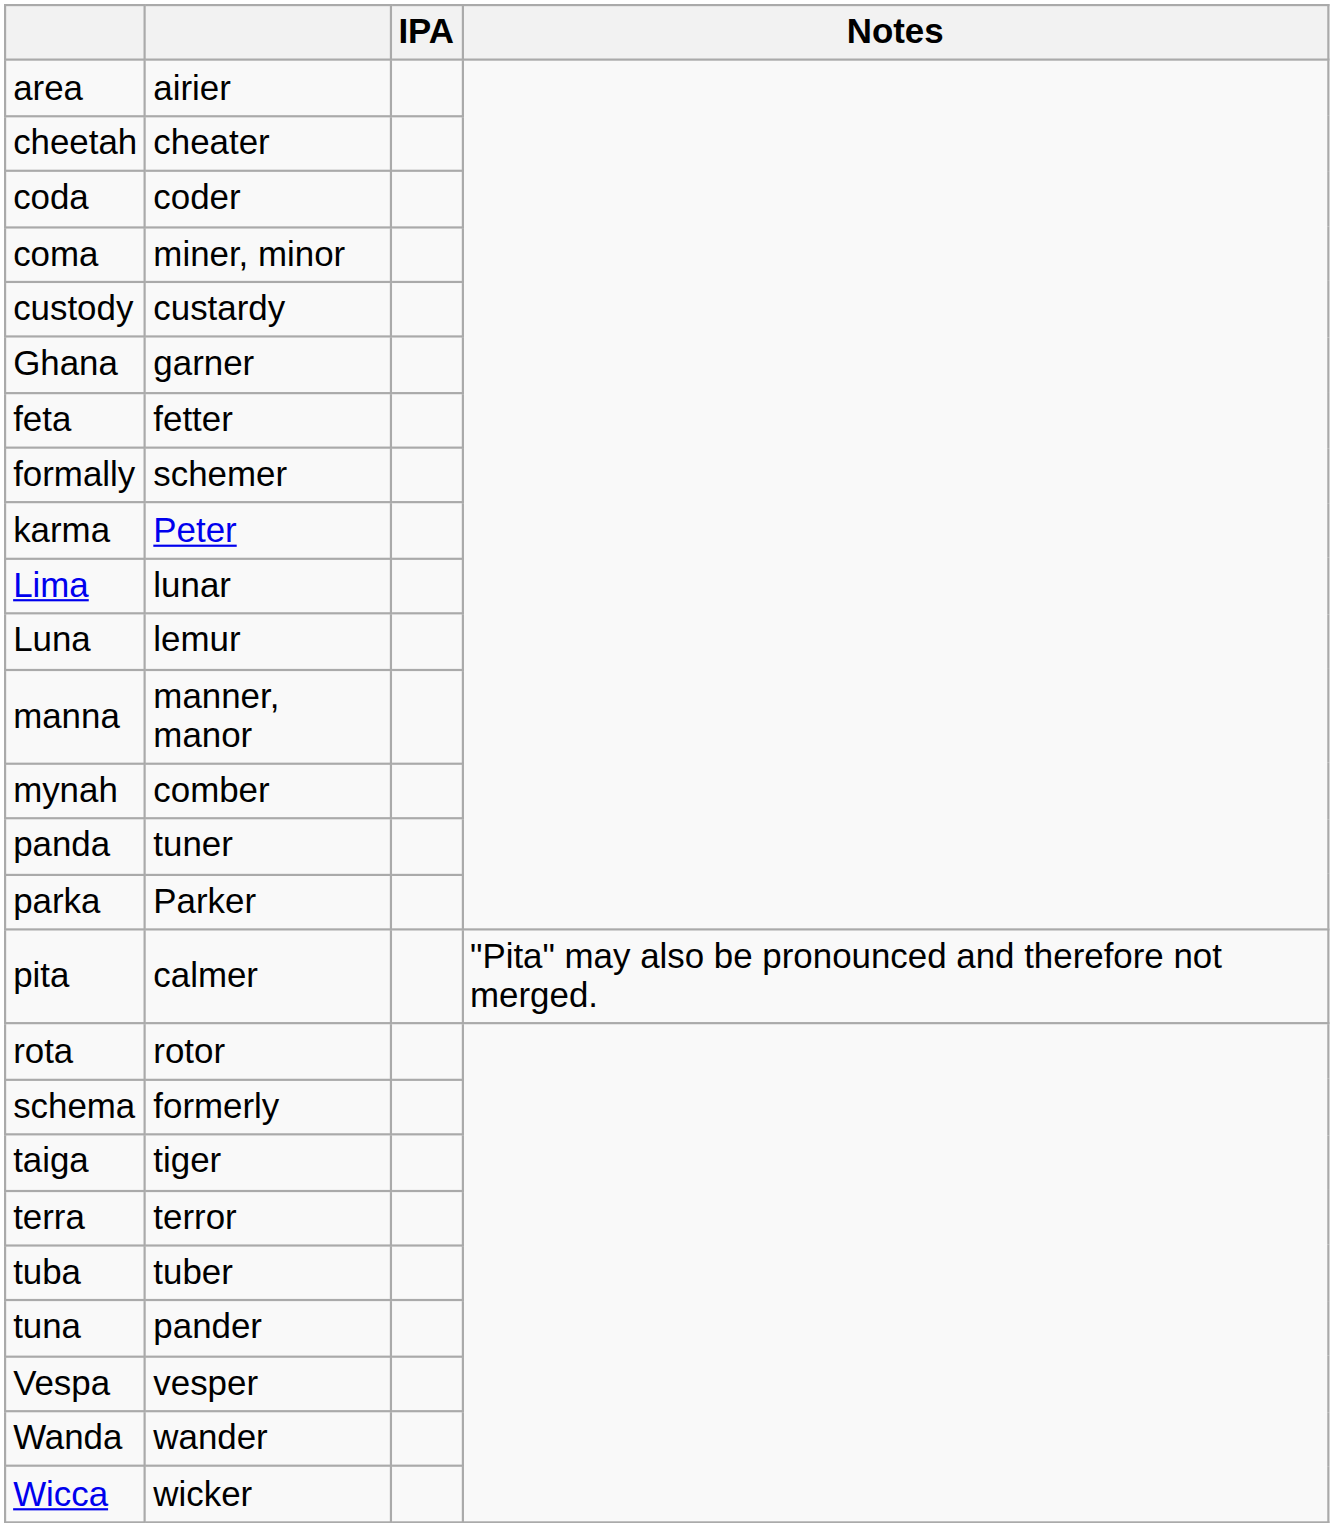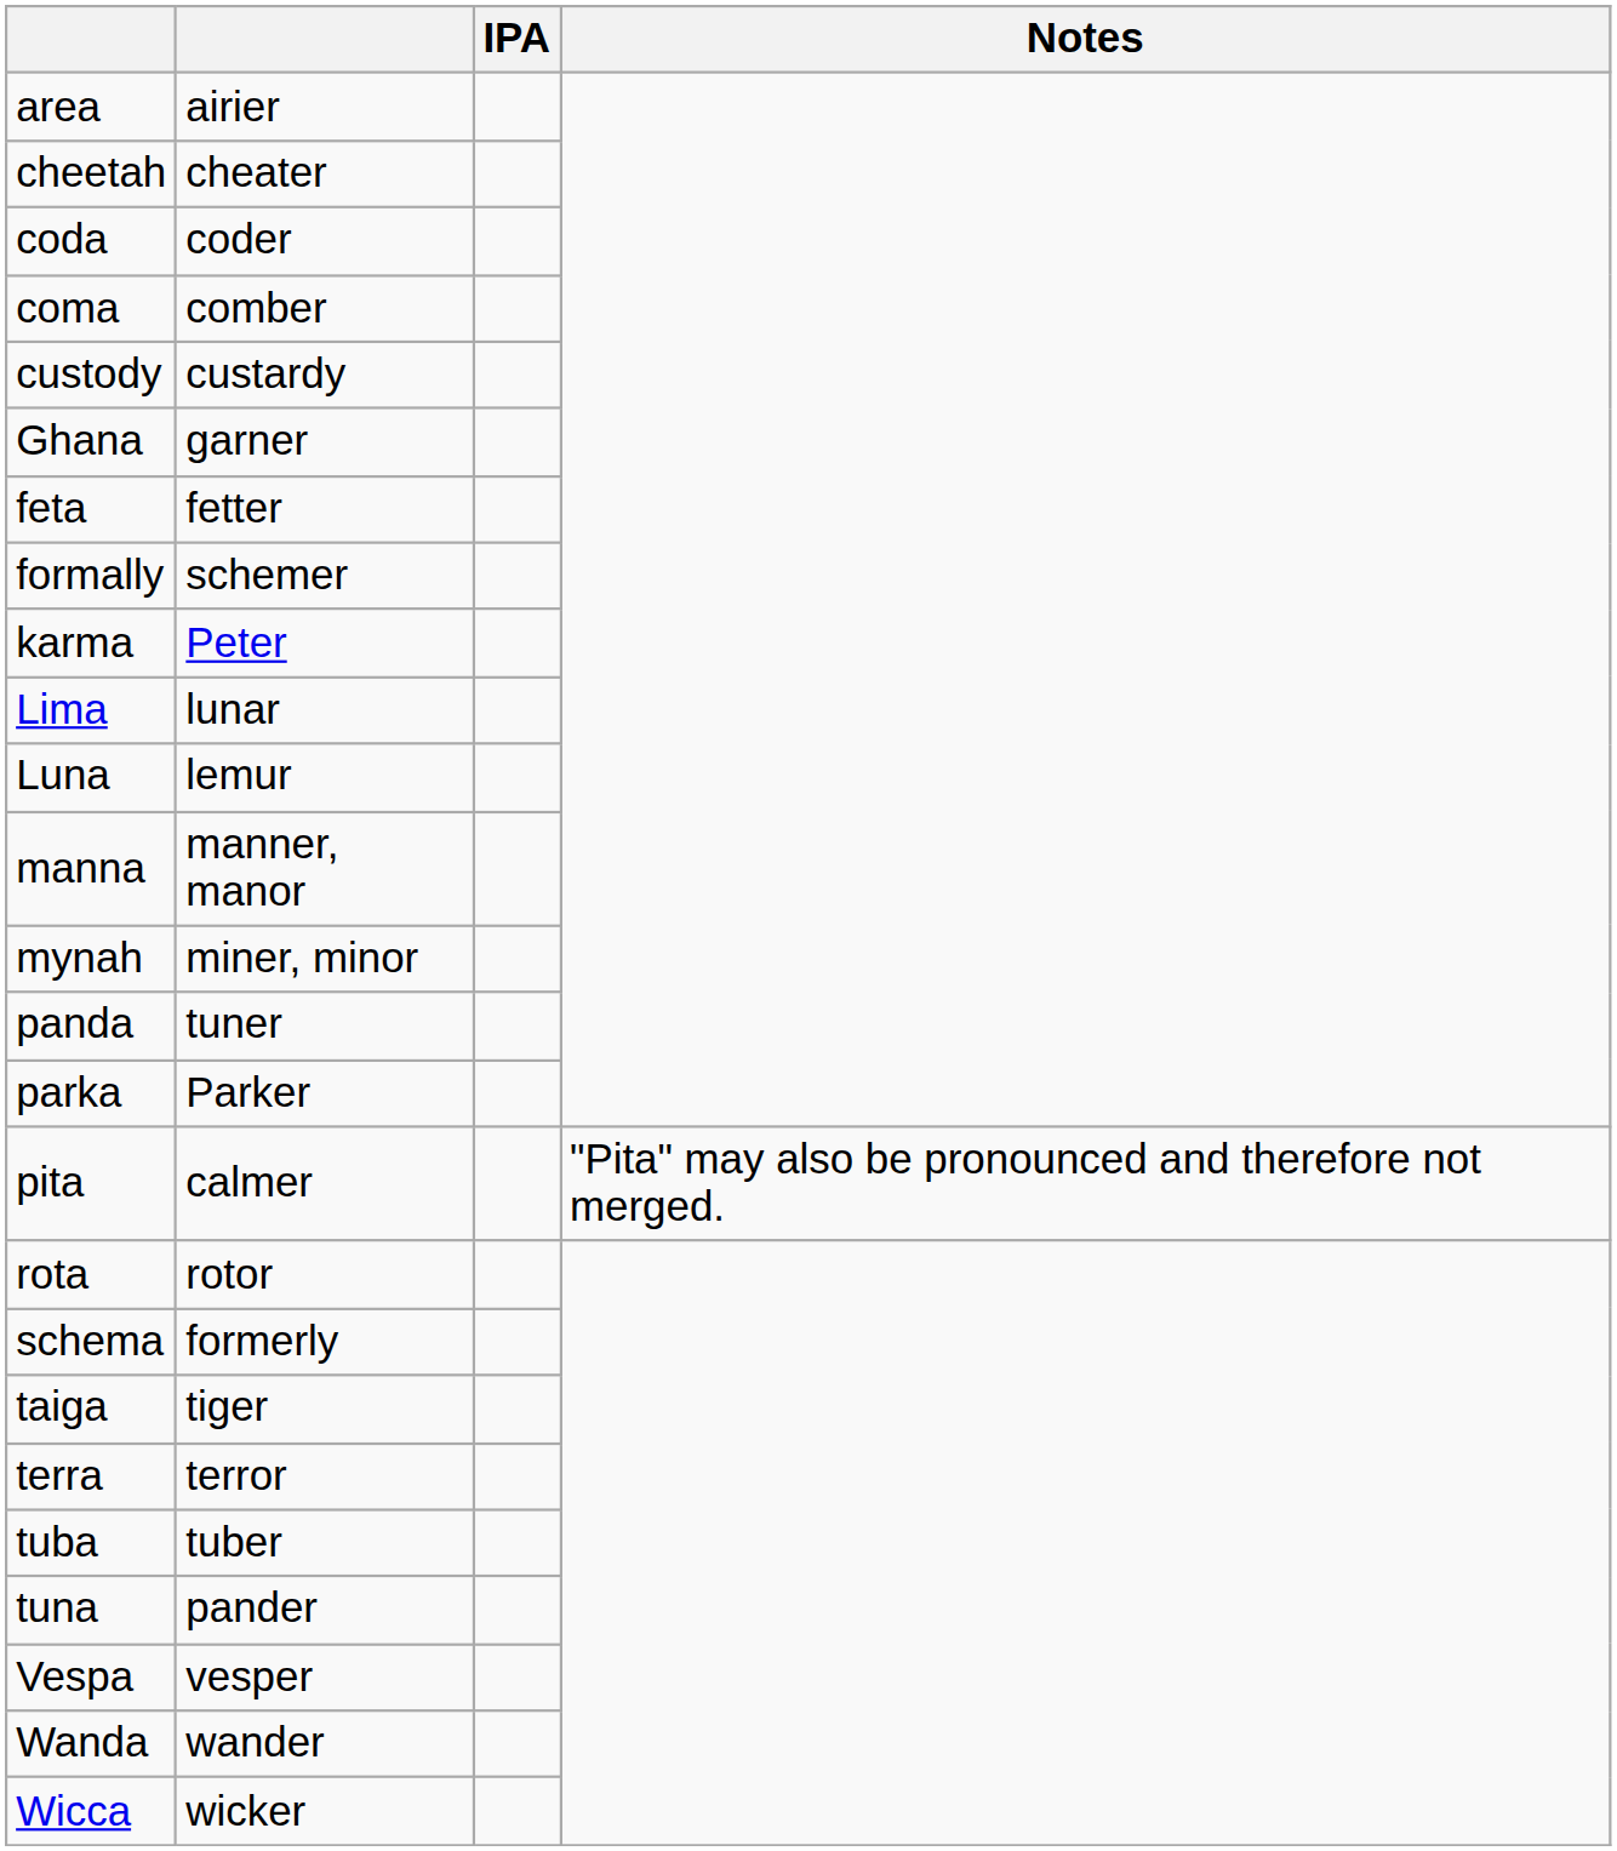coma | column 2: miner, minor -> comber
mynah | column 2: comber -> miner, minor
